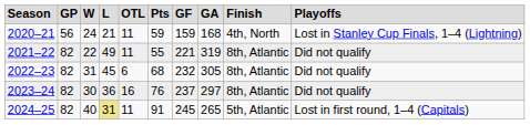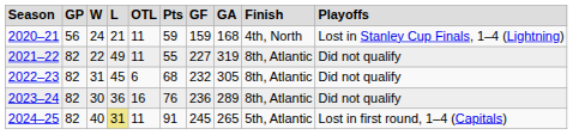2021–22 | column 7: 221 -> 227
2023–24 | column 7: 237 -> 236
2023–24 | column 8: 297 -> 289
